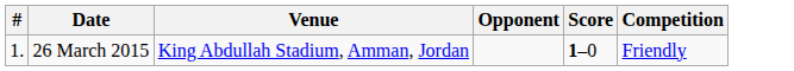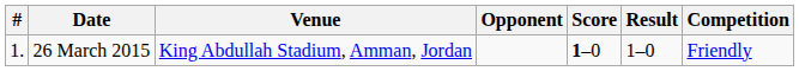+ column: Result | 1–0
